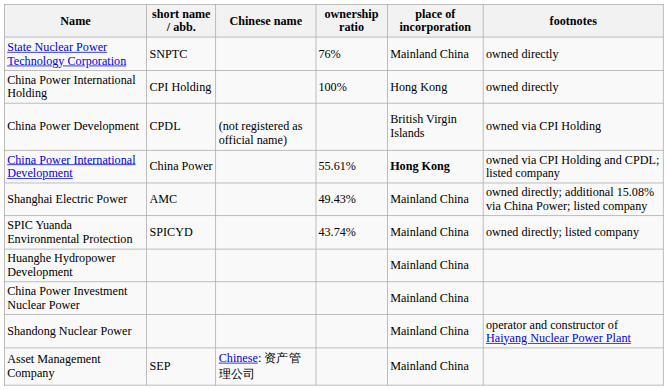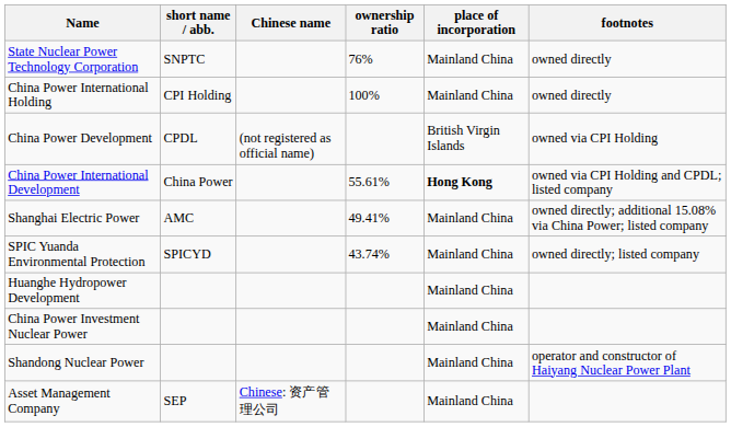China Power International Holding | place of incorporation: Hong Kong -> Mainland China
Shanghai Electric Power | ownership ratio: 49.43% -> 49.41%
